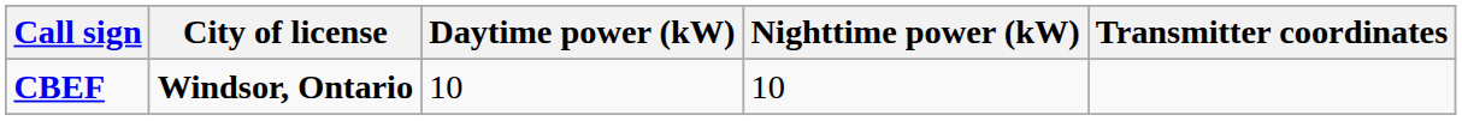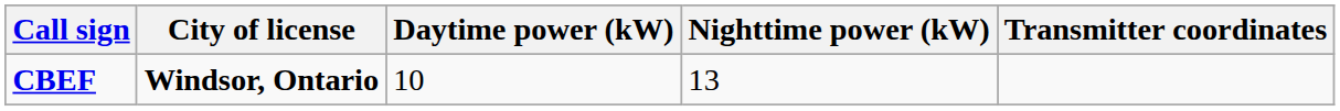CBEF | Nighttime power (kW): 10 -> 13
